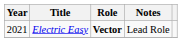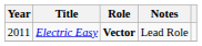Electric Easy | Year: 2021 -> 2011
